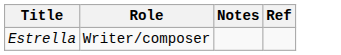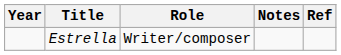+ column: Year
